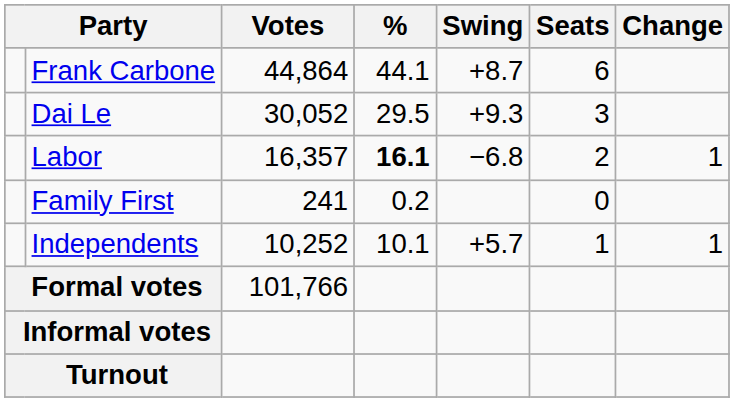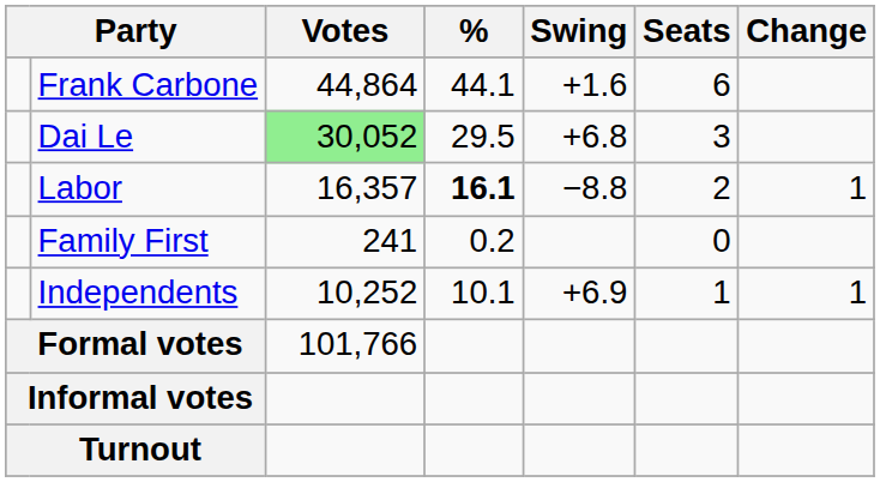Frank Carbone | Swing: +8.7 -> +1.6
Dai Le | Votes: no background -> lightgreen background
Dai Le | Swing: +9.3 -> +6.8
Labor | Swing: −6.8 -> −8.8
Independents | Swing: +5.7 -> +6.9
